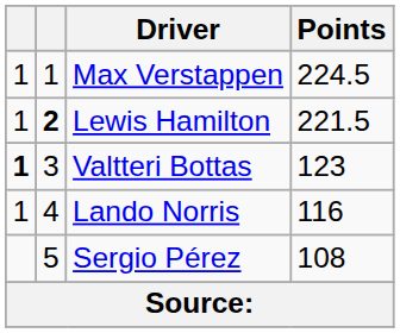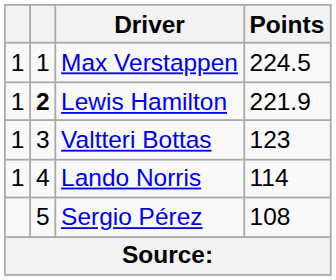Lewis Hamilton | Points: 221.5 -> 221.9
Valtteri Bottas | column 1: bold -> normal
Lando Norris | Points: 116 -> 114
